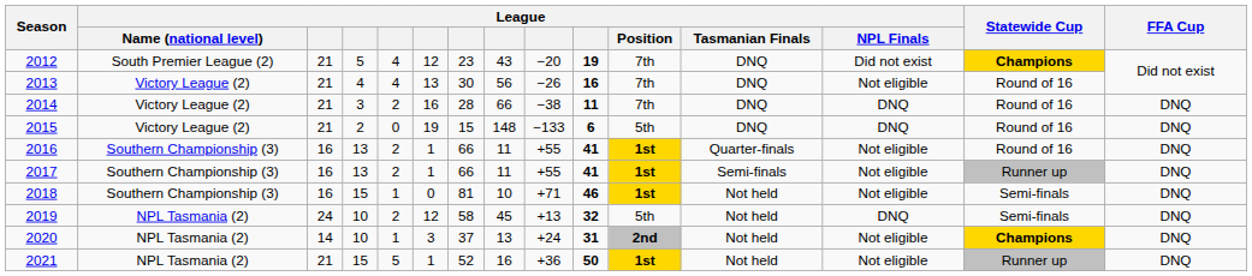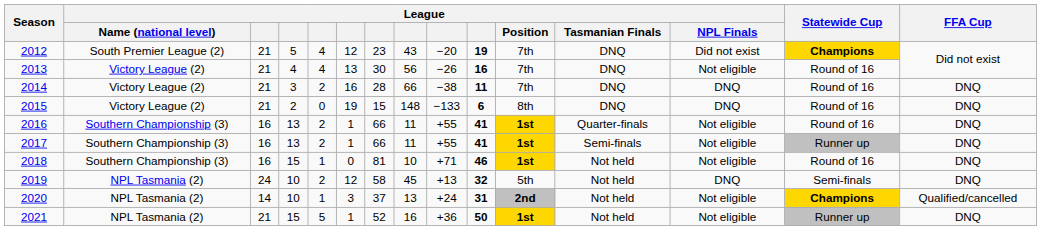2015 | League / Position: 5th -> 8th
2018 | Statewide Cup: Semi-finals -> Round of 16
2020 | FFA Cup: DNQ -> Qualified/cancelled
